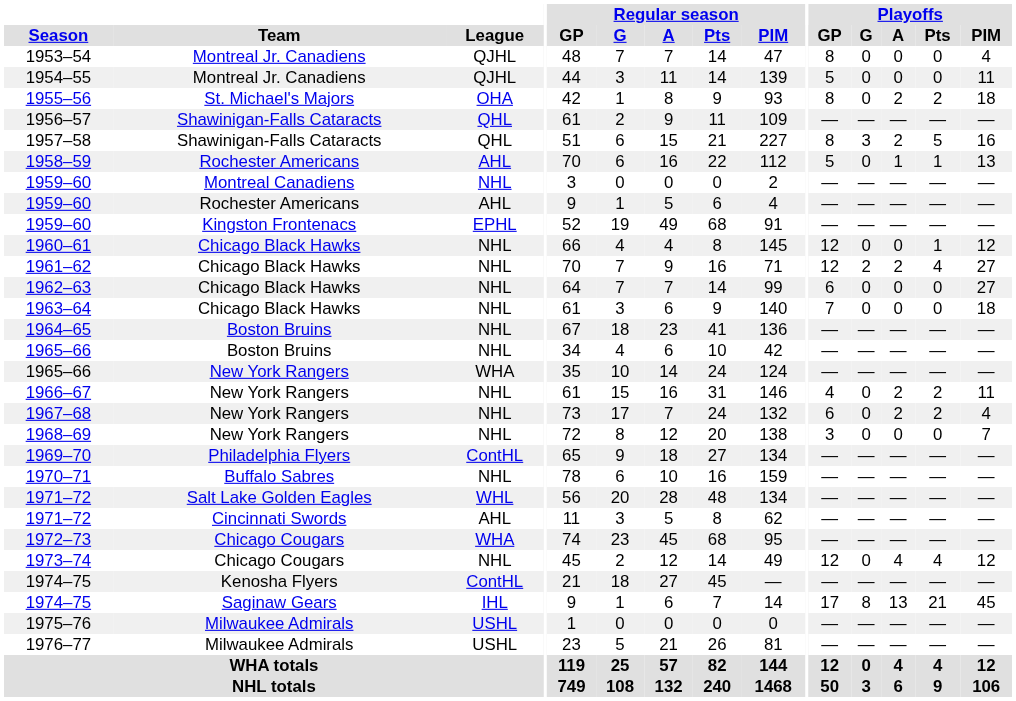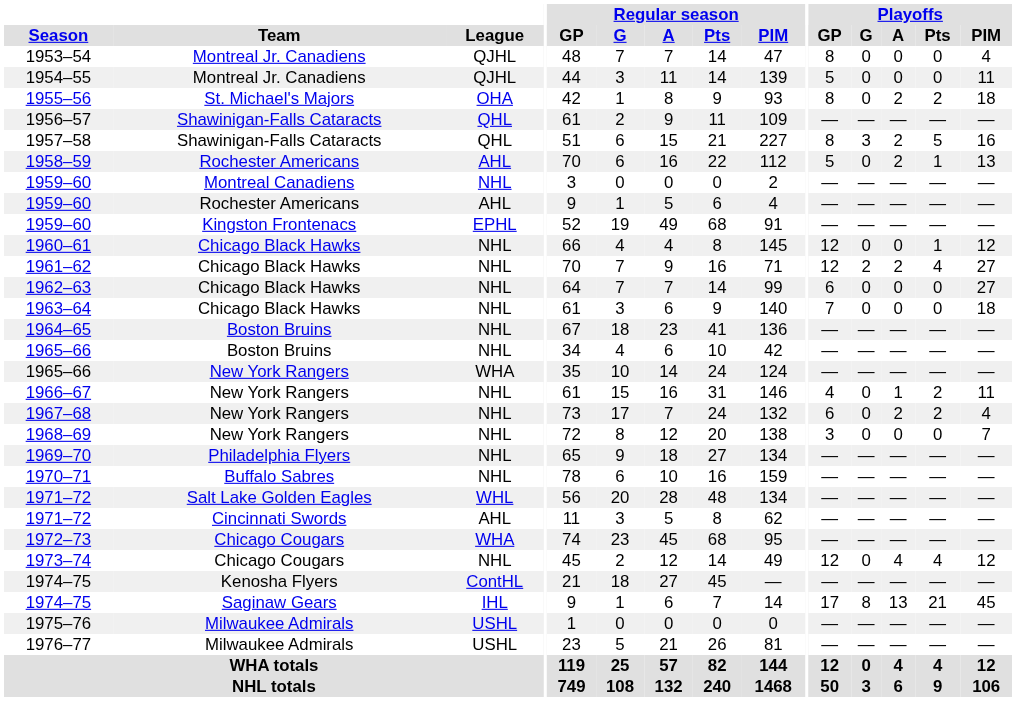1958–59 | Playoffs / A: 1 -> 2
1966–67 | Playoffs / A: 2 -> 1
1969–70 | League: ContHL -> NHL
